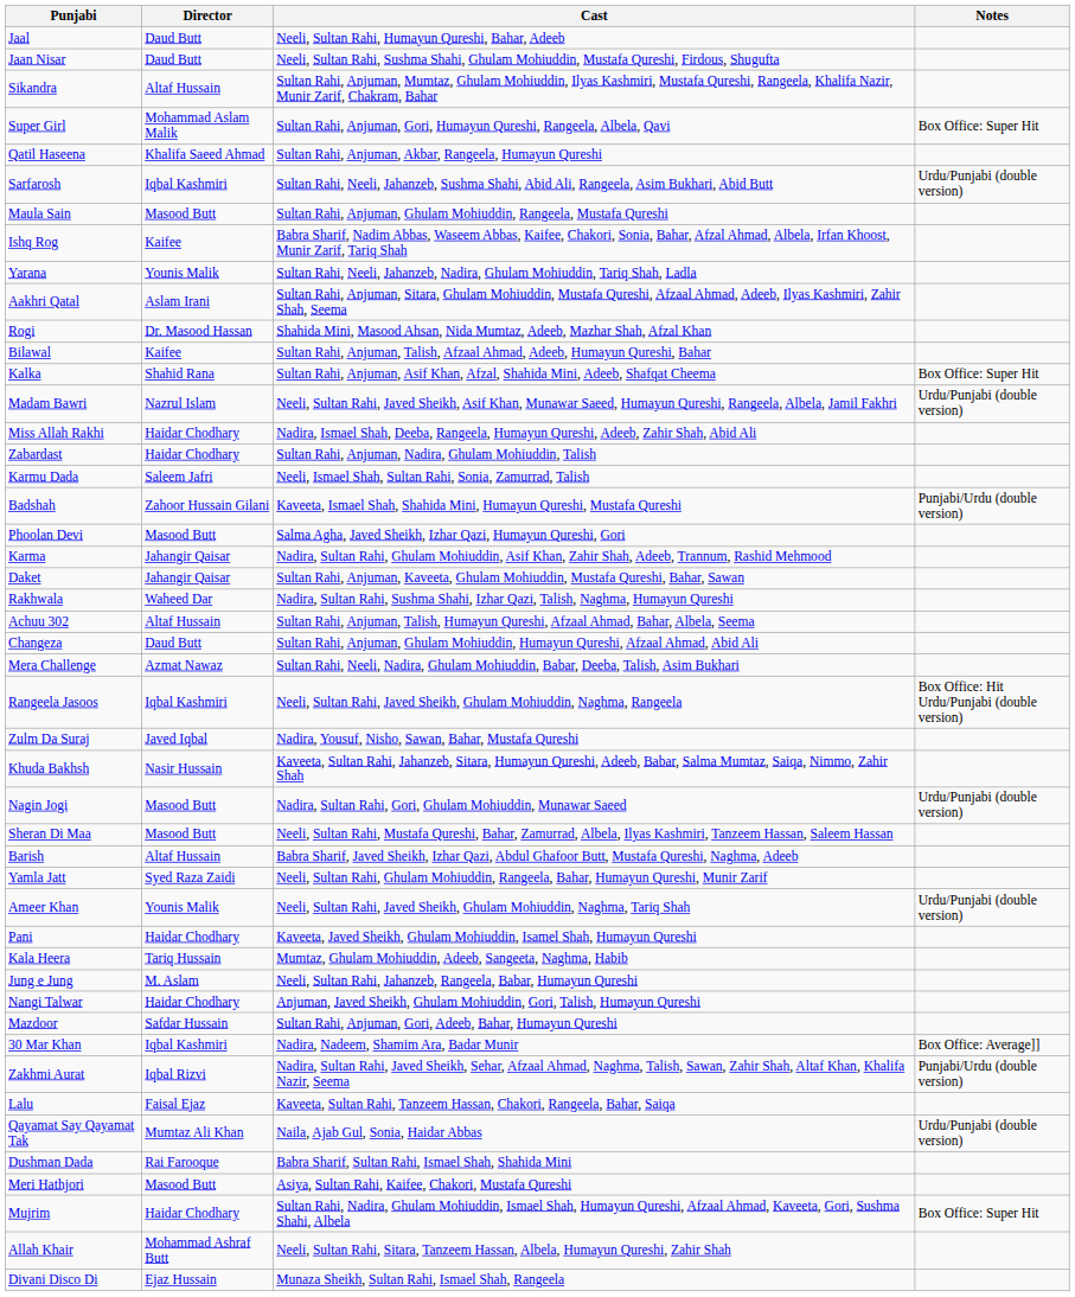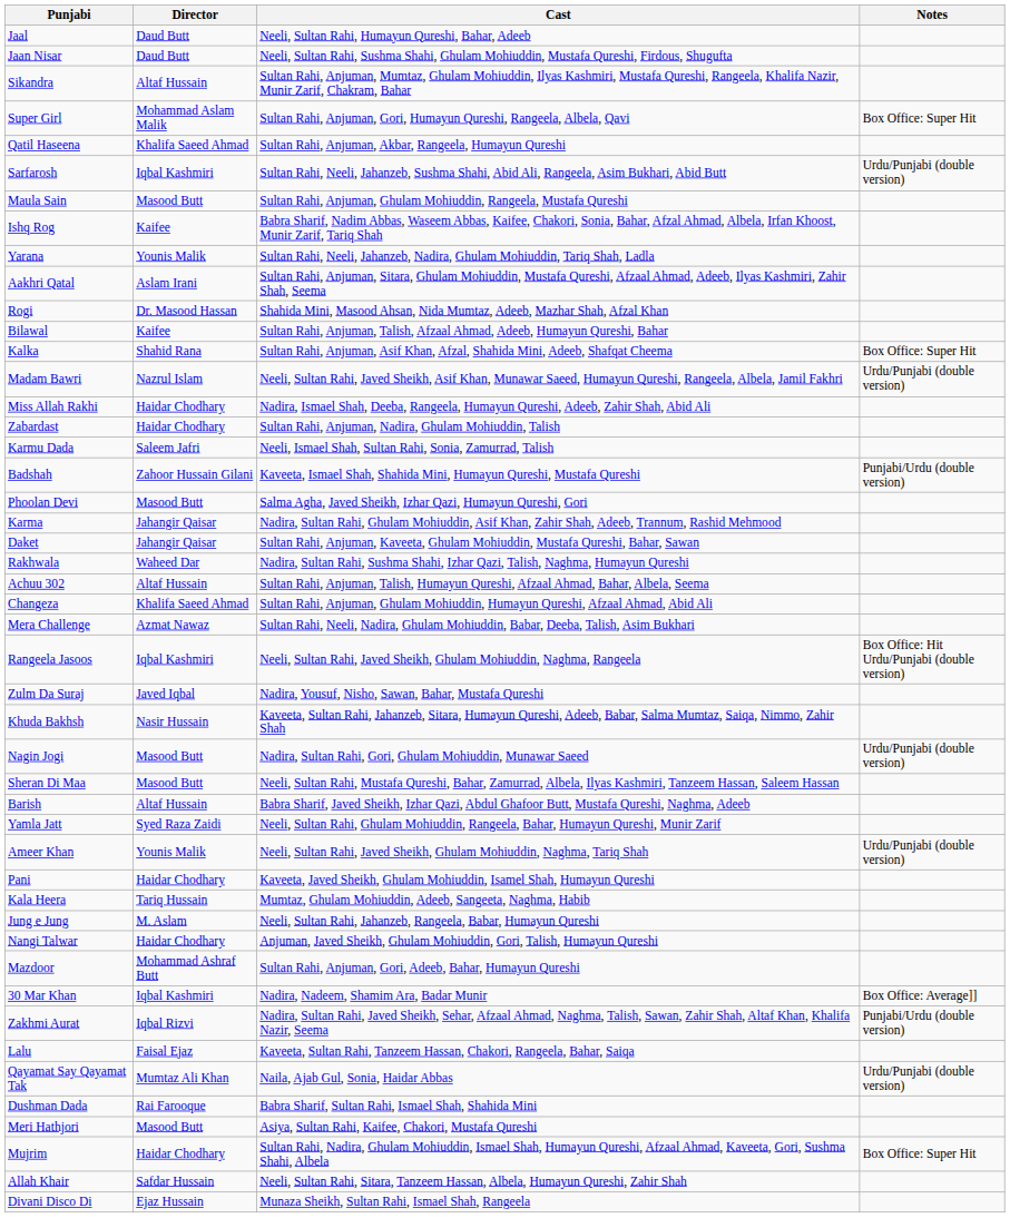Changeza | Director: Daud Butt -> Khalifa Saeed Ahmad
Mazdoor | Director: Safdar Hussain -> Mohammad Ashraf Butt
Allah Khair | Director: Mohammad Ashraf Butt -> Safdar Hussain
